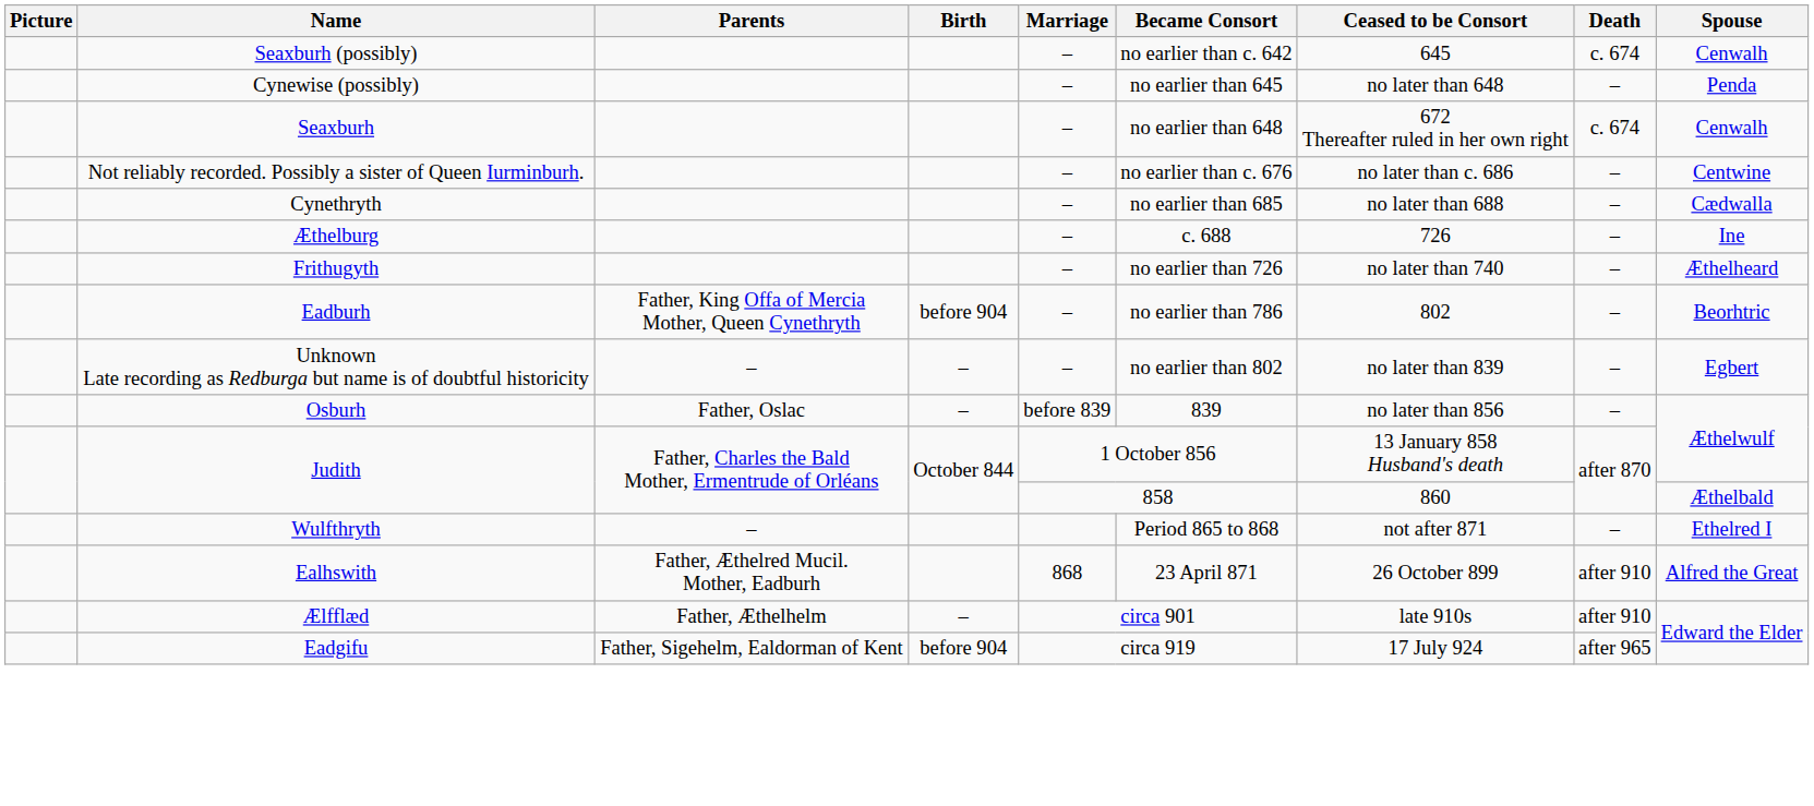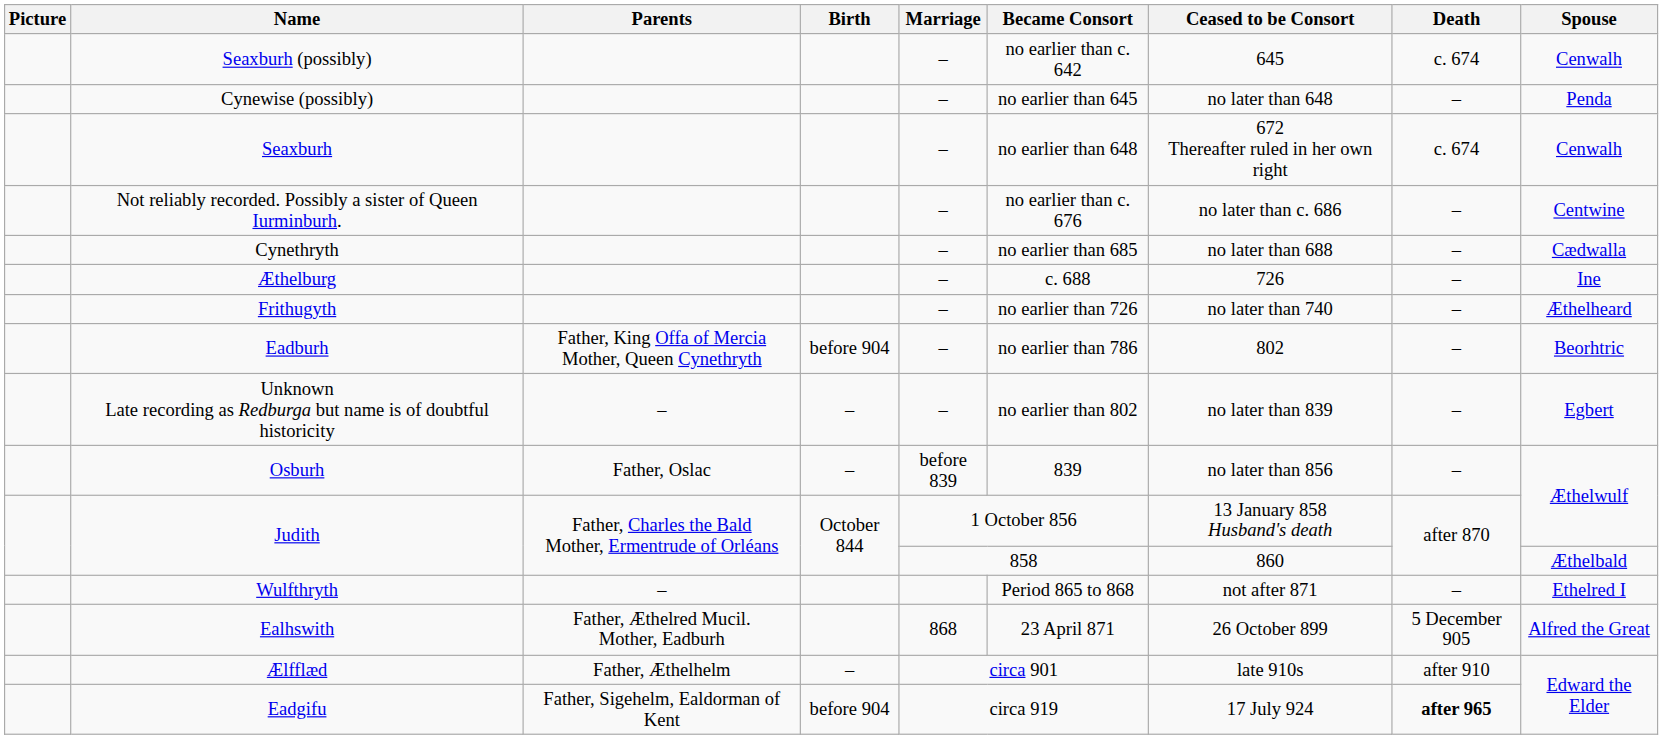Ealhswith | Death: after 910 -> 5 December 905
Eadgifu | Death: normal -> bold
